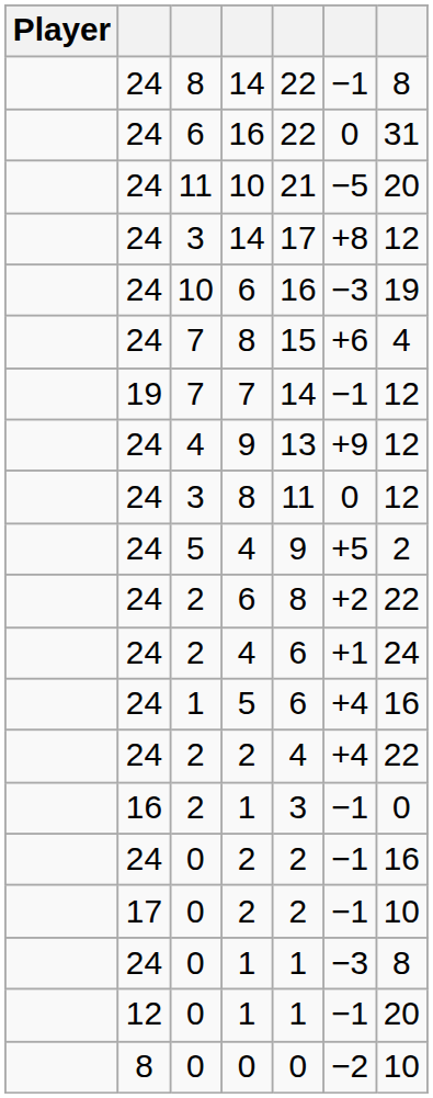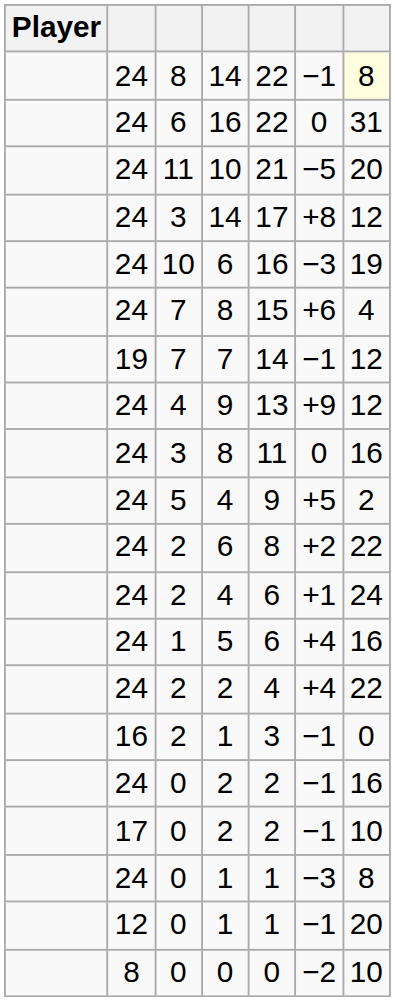8 / 14 | column 7: no background -> lightyellow background
3 / 8 | column 7: 12 -> 16
